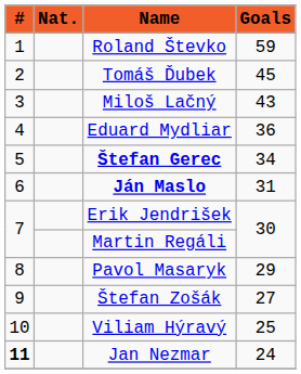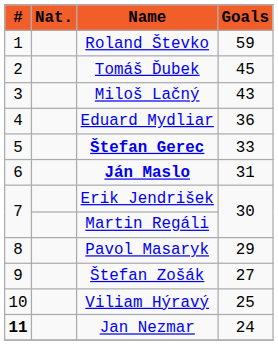Štefan Gerec | Goals: 34 -> 33
